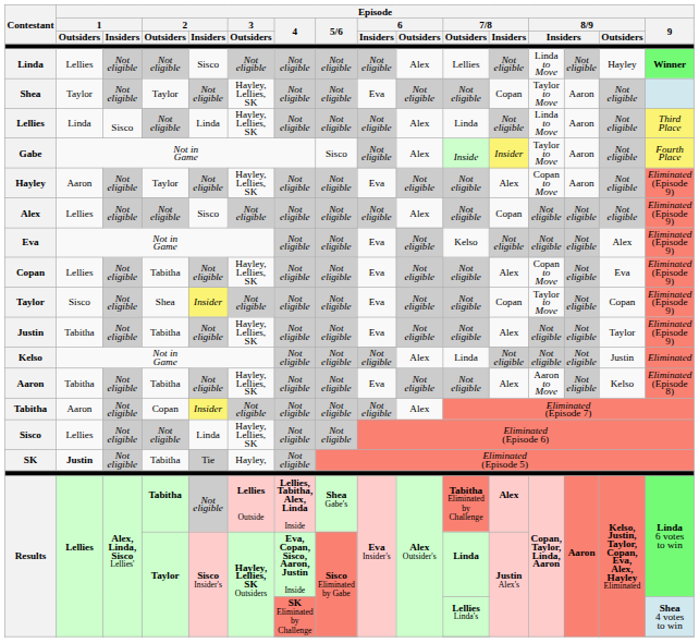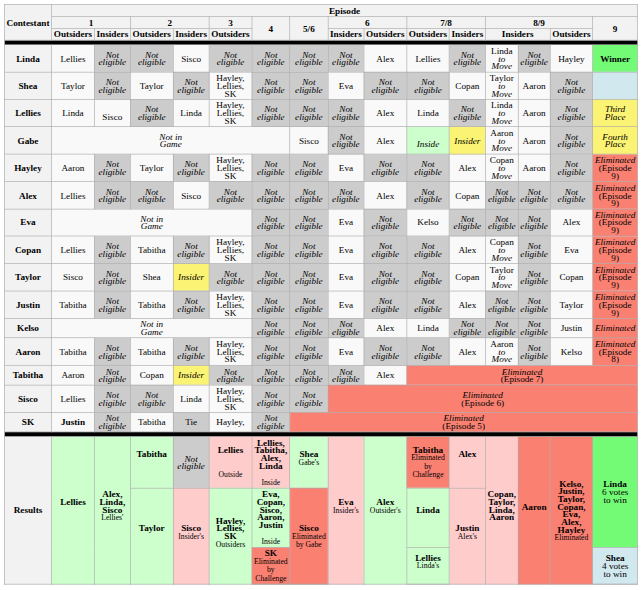Gabe | column 13: Taylor to Move -> Aaron to Move
